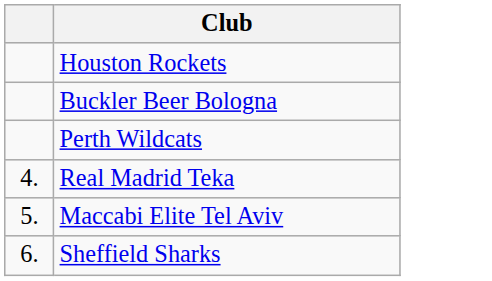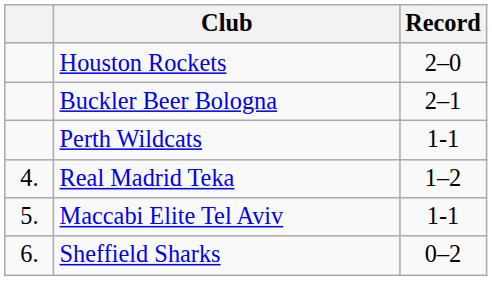+ column: Record | 2–0 | 2–1 | 1-1 | 1–2 | 1-1 | 0–2
